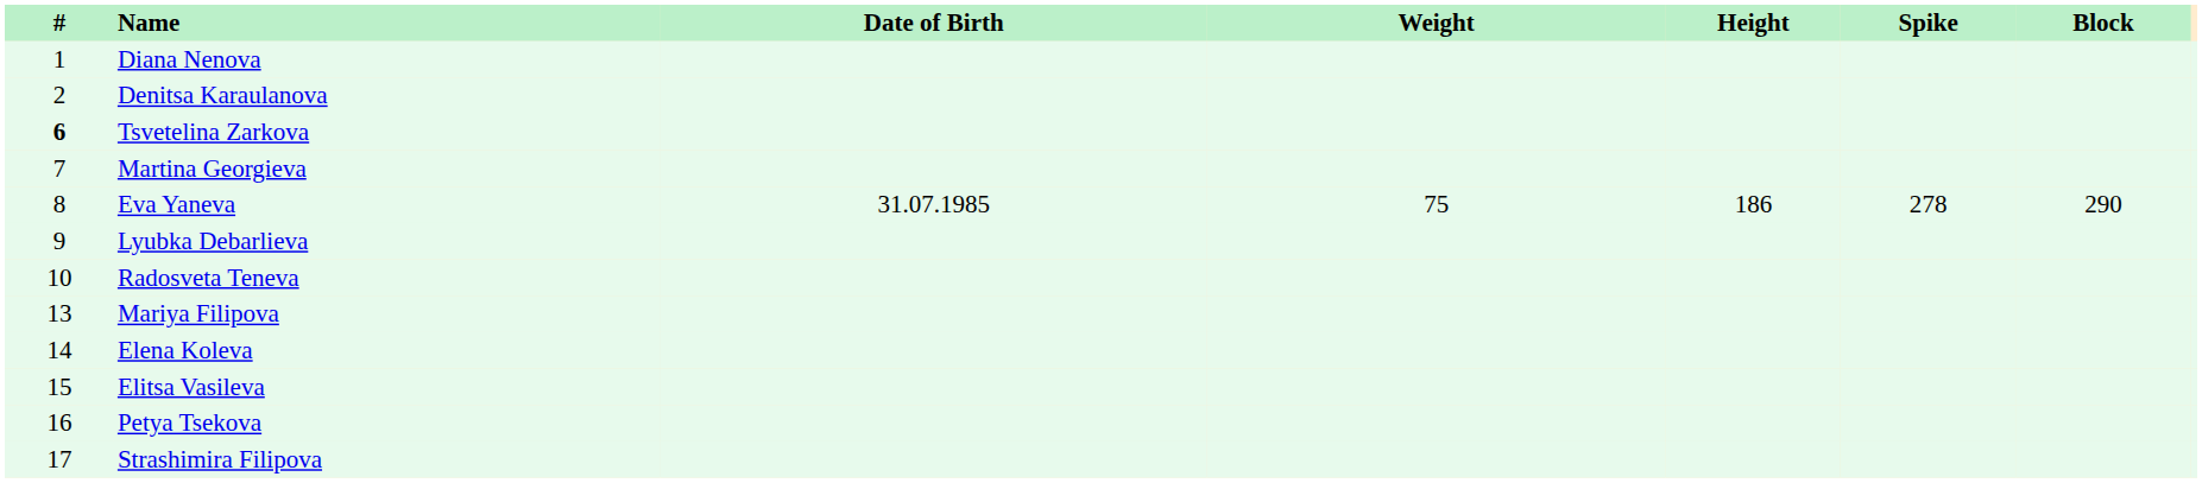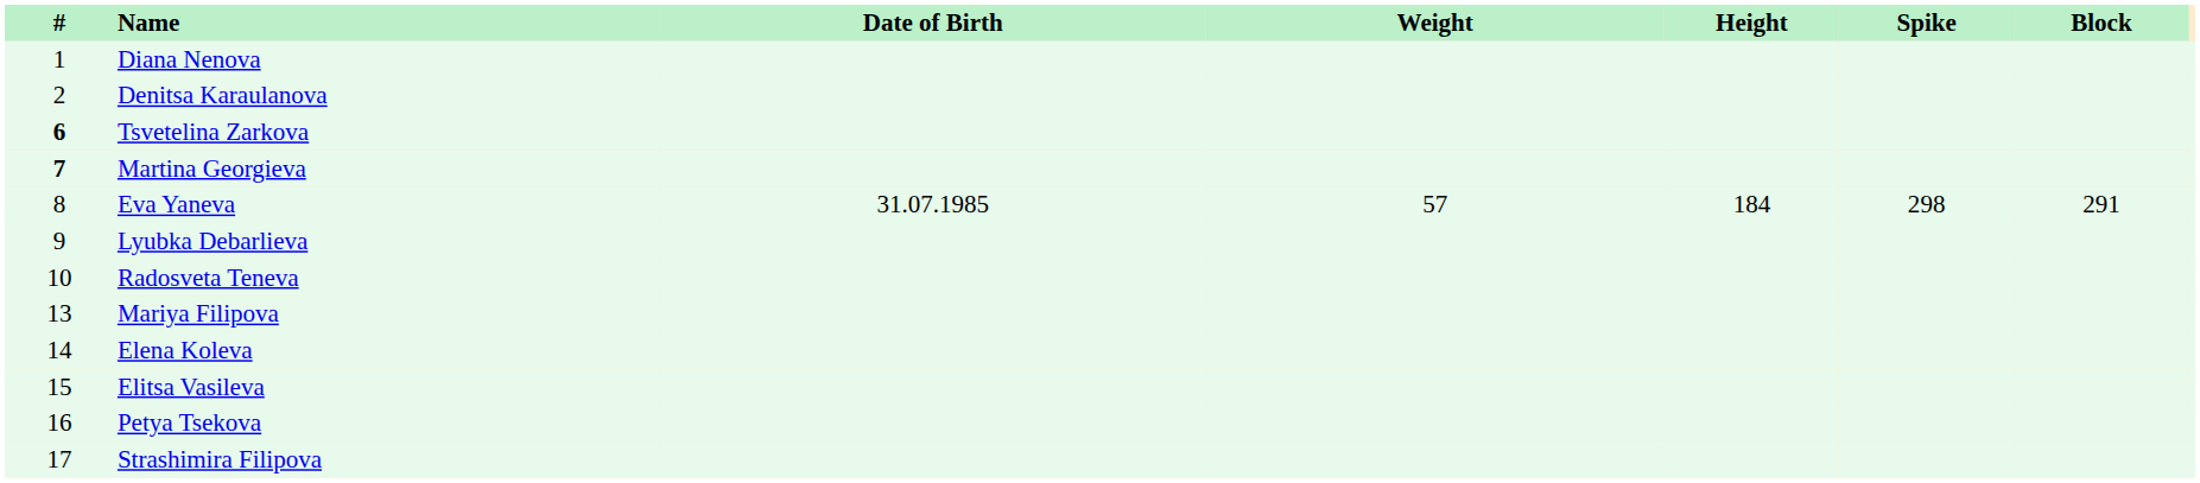Martina Georgieva | #: normal -> bold
Eva Yaneva | Weight: 75 -> 57
Eva Yaneva | Height: 186 -> 184
Eva Yaneva | Spike: 278 -> 298
Eva Yaneva | Block: 290 -> 291
